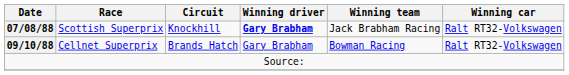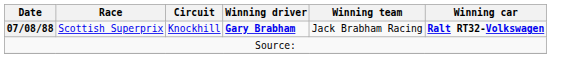Scottish Superprix | Winning car: normal -> bold
- row: 09/10/88 | Cellnet Superprix | Brands Hatch | Gary Brabham | Bowman Racing | Ralt RT32-Volkswagen
